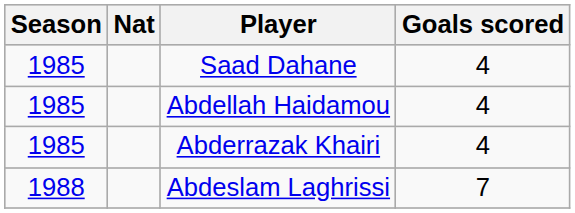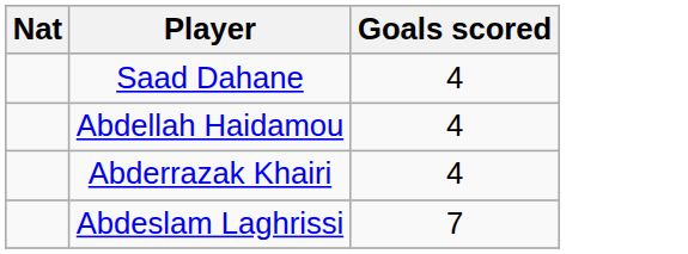- column: Season | 1985 | 1985 | 1985 | 1988
